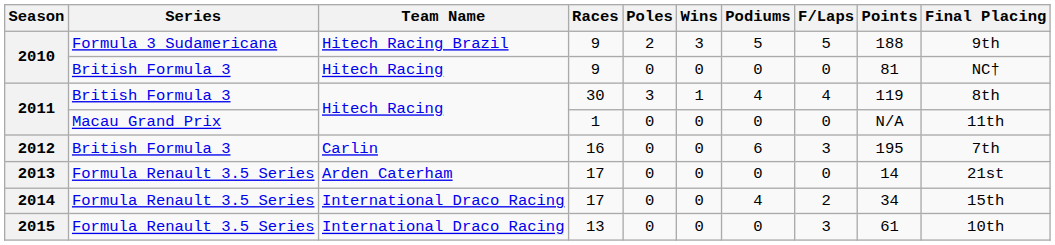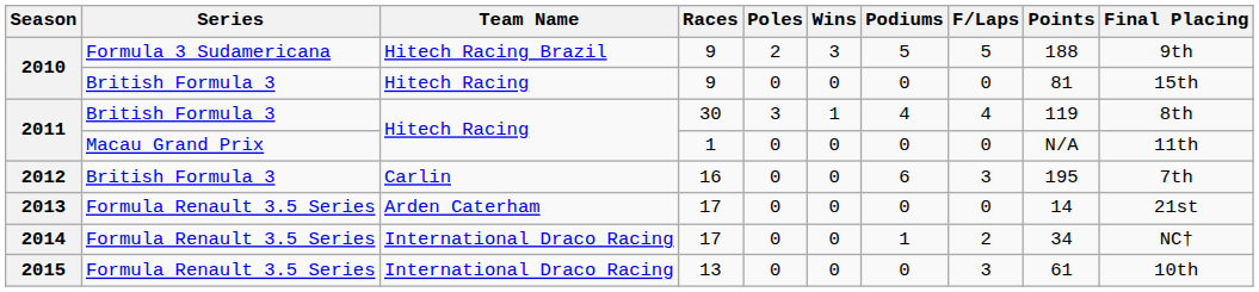2010 / British Formula 3 | Final Placing: NC† -> 15th
2014 | Podiums: 4 -> 1
2014 | Final Placing: 15th -> NC†
